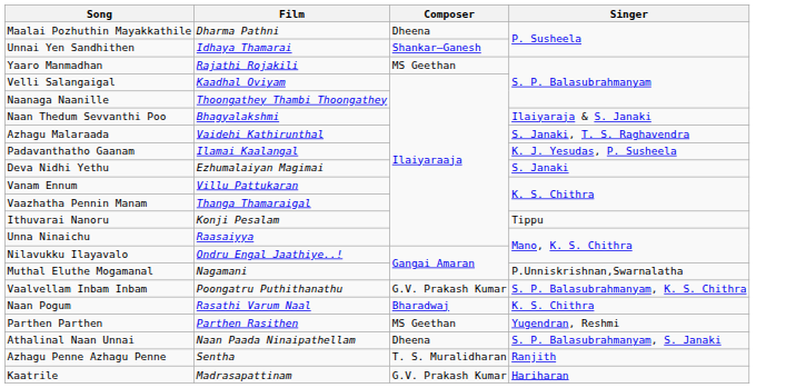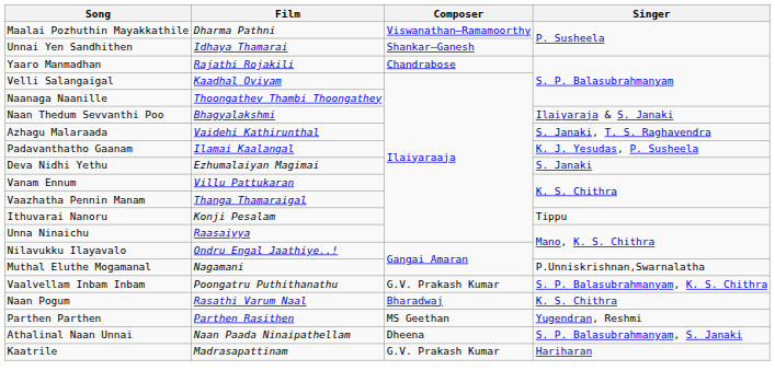Maalai Pozhuthin Mayakkathile | Composer: Dheena -> Viswanathan–Ramamoorthy
Yaaro Manmadhan | Composer: MS Geethan -> Chandrabose
- row: Azhagu Penne Azhagu Penne | Sentha | T. S. Muralidharan | Ranjith
